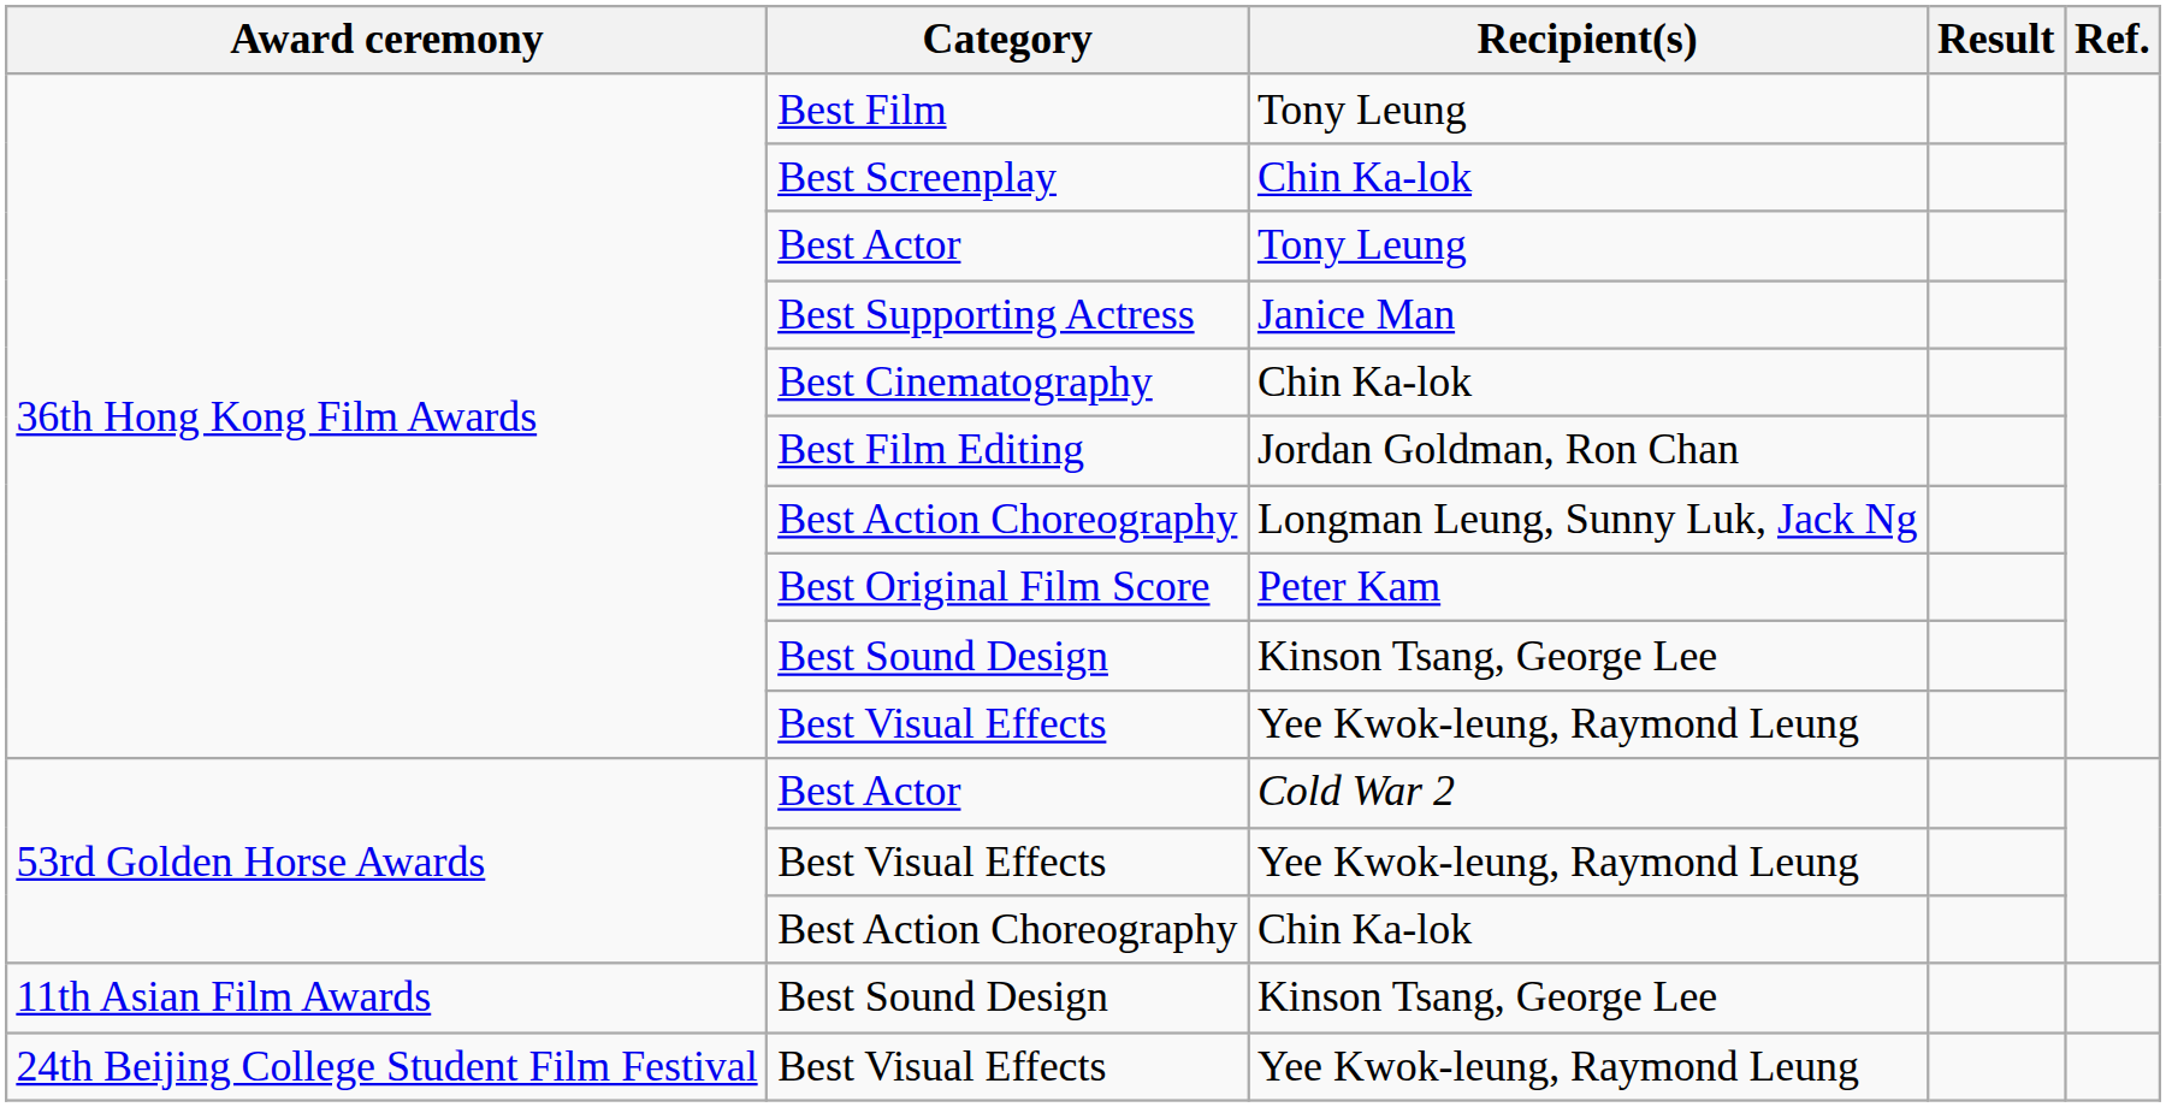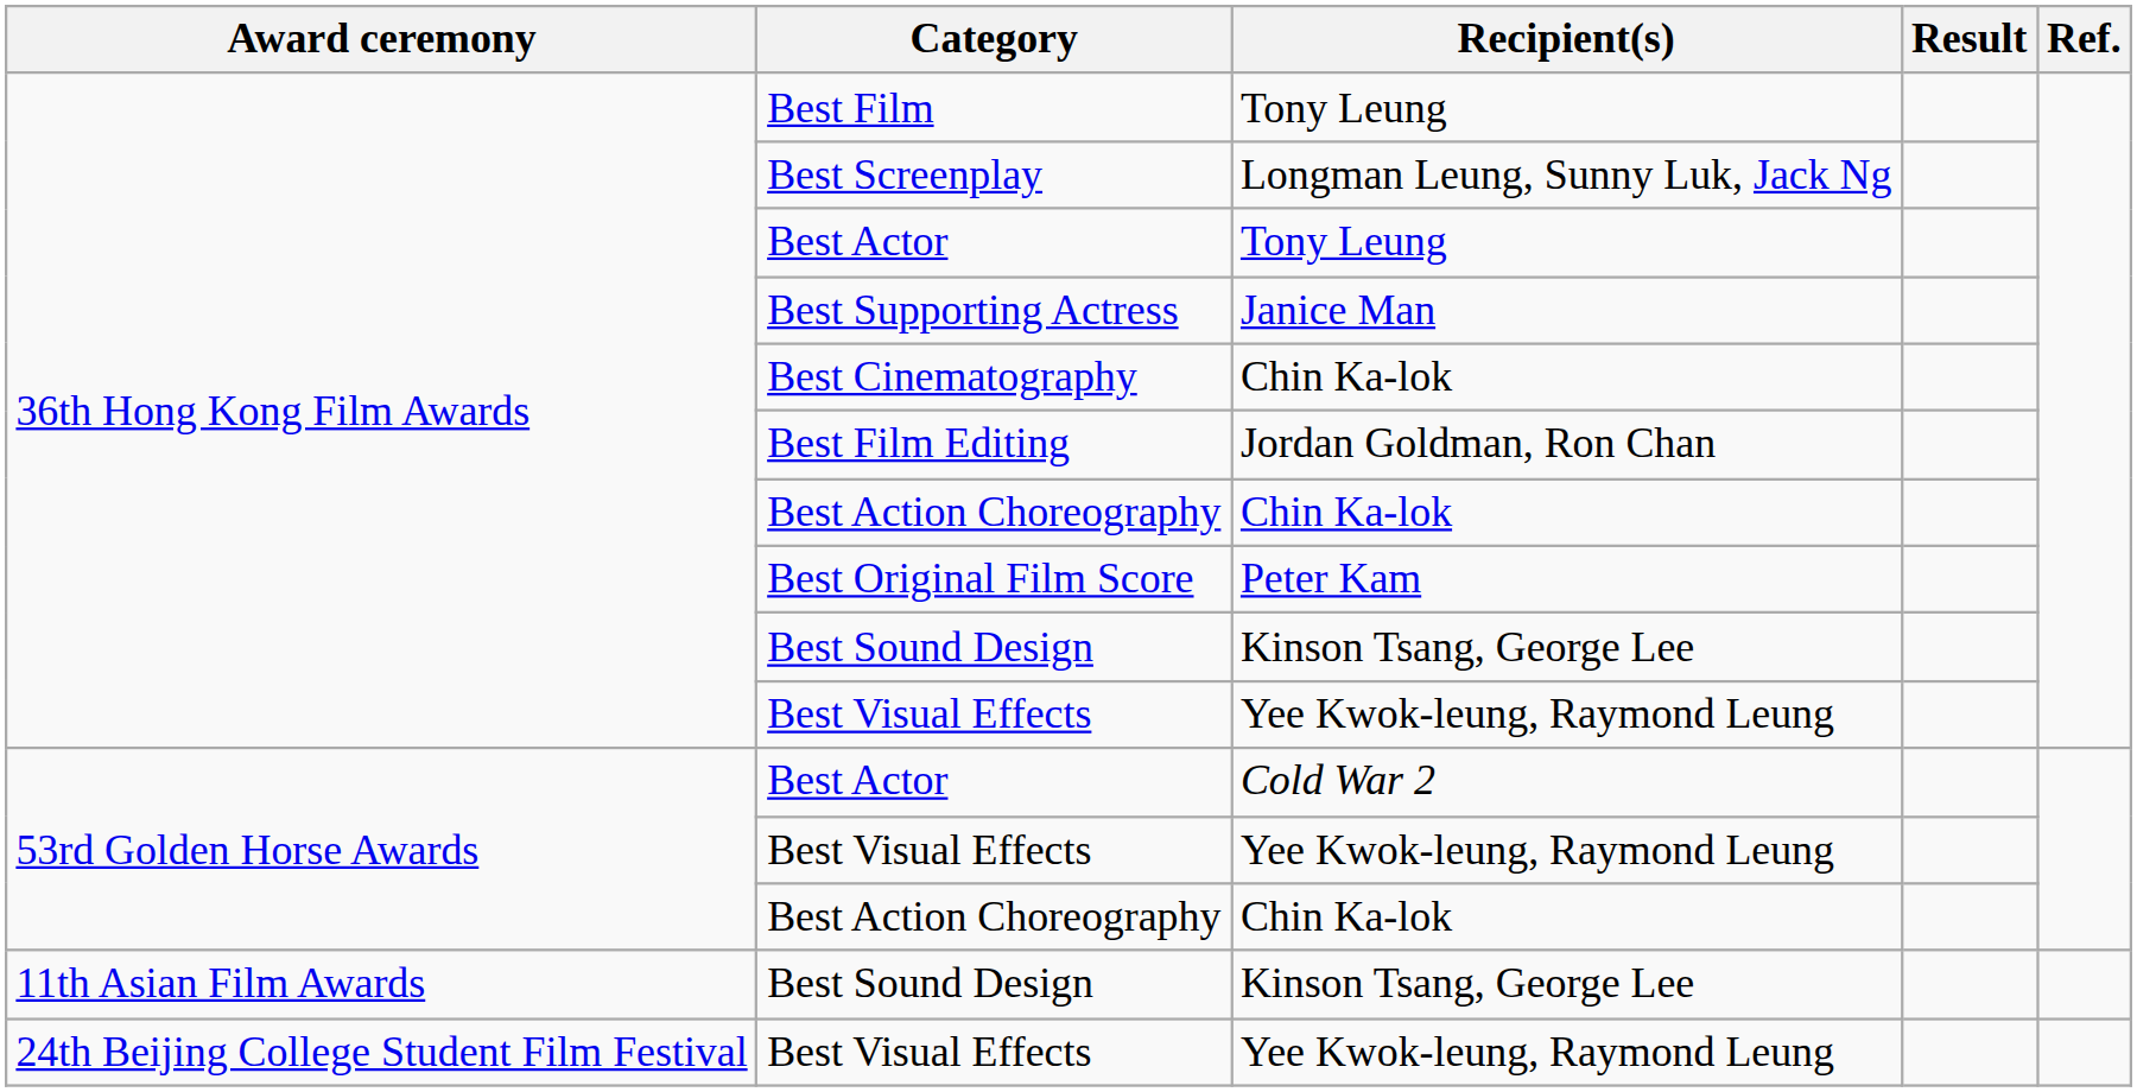Best Screenplay | Recipient(s): Chin Ka-lok -> Longman Leung, Sunny Luk, Jack Ng
36th Hong Kong Film Awards / Best Action Choreography | Recipient(s): Longman Leung, Sunny Luk, Jack Ng -> Chin Ka-lok
